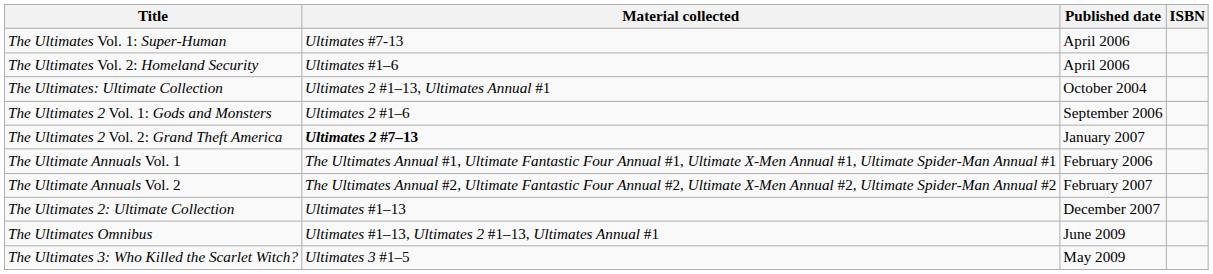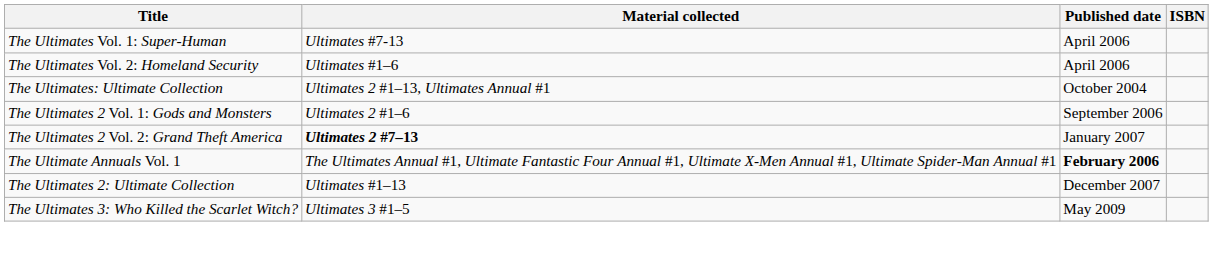The Ultimate Annuals Vol. 1 | Published date: normal -> bold
- row: The Ultimate Annuals Vol. 2 | The Ultimates Annual #2, Ultimate Fantastic Four Annual #2, Ultimate X-Men Annual #2, Ultimate Spider-Man Annual #2 | February 2007
- row: The Ultimates Omnibus | Ultimates #1–13, Ultimates 2 #1–13, Ultimates Annual #1 | June 2009
